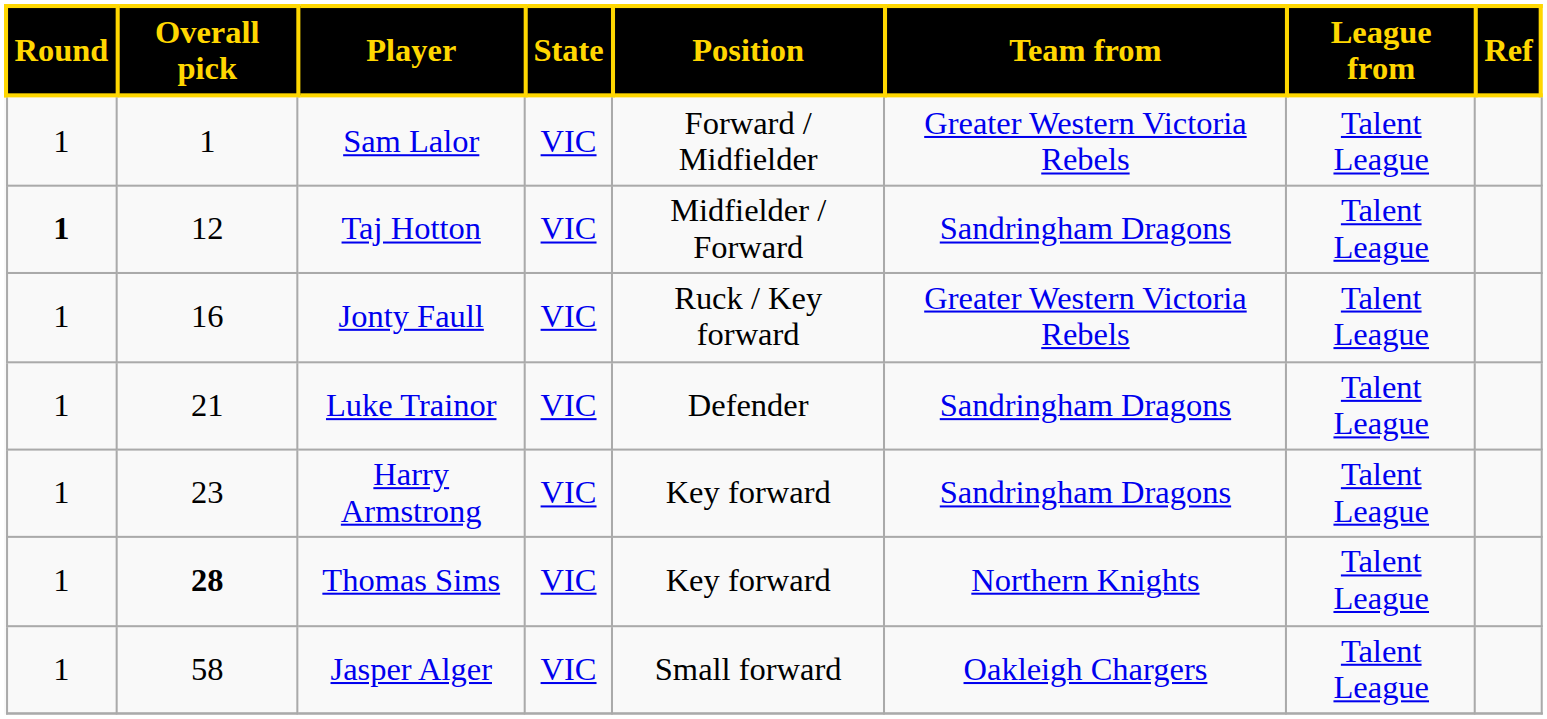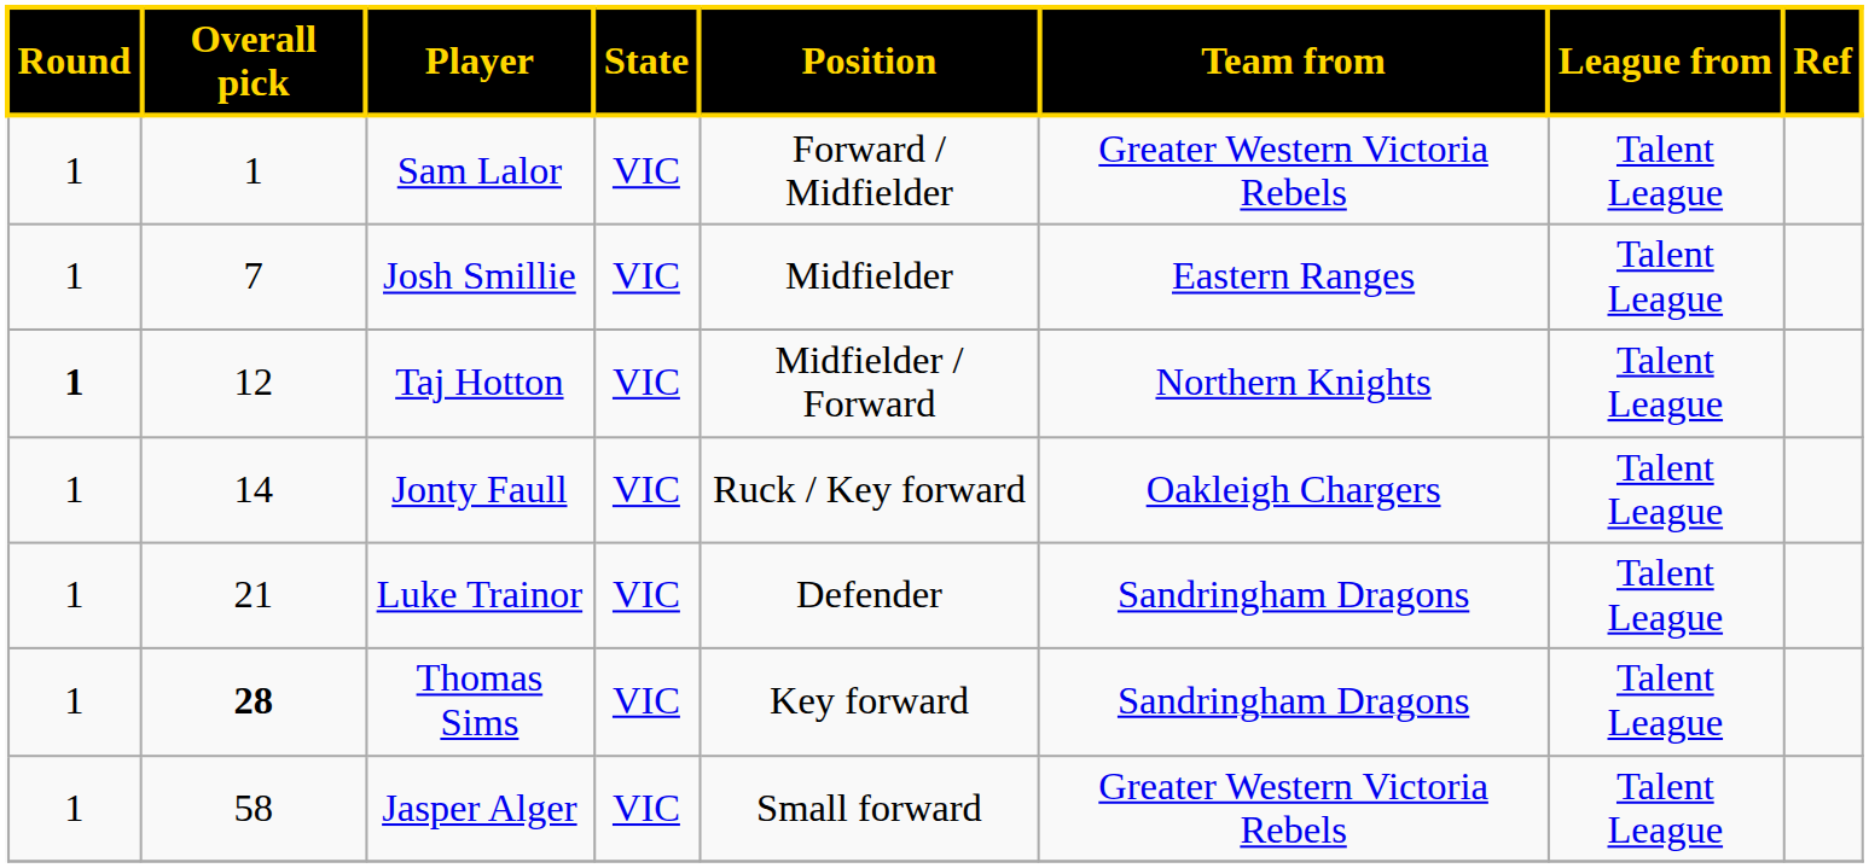+ row: 1 | 7 | Josh Smillie | VIC | Midfielder | Eastern Ranges | Talent League
Taj Hotton | Team from: Sandringham Dragons -> Northern Knights
Jonty Faull | Overall pick: 16 -> 14
Jonty Faull | Team from: Greater Western Victoria Rebels -> Oakleigh Chargers
- row: 1 | 23 | Harry Armstrong | VIC | Key forward | Sandringham Dragons | Talent League
Thomas Sims | Team from: Northern Knights -> Sandringham Dragons
Jasper Alger | Team from: Oakleigh Chargers -> Greater Western Victoria Rebels
